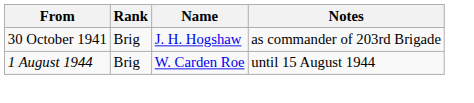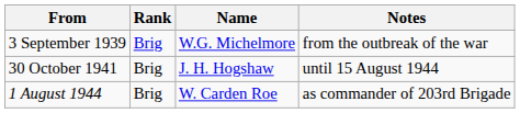+ row: 3 September 1939 | Brig | W.G. Michelmore | from the outbreak of the war
30 October 1941 | Notes: as commander of 203rd Brigade -> until 15 August 1944
1 August 1944 | Notes: until 15 August 1944 -> as commander of 203rd Brigade
